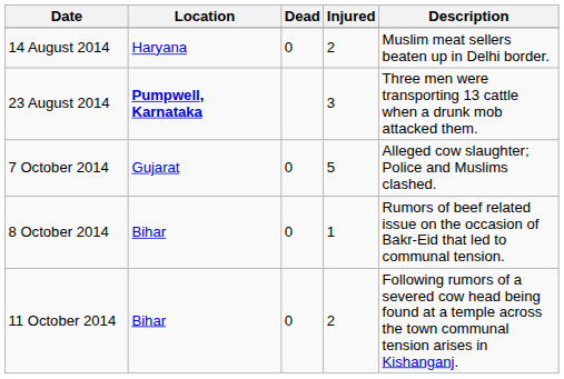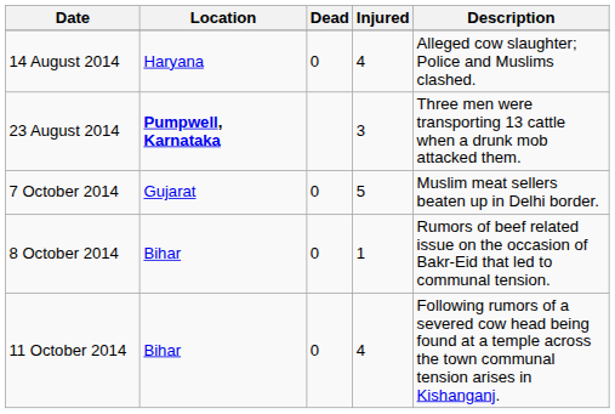14 August 2014 | Injured: 2 -> 4
14 August 2014 | Description: Muslim meat sellers beaten up in Delhi border. -> Alleged cow slaughter; Police and Muslims clashed.
7 October 2014 | Description: Alleged cow slaughter; Police and Muslims clashed. -> Muslim meat sellers beaten up in Delhi border.
11 October 2014 | Injured: 2 -> 4
